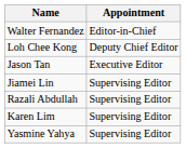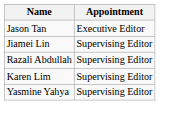- row: Walter Fernandez | Editor-in-Chief
- row: Loh Chee Kong | Deputy Chief Editor
